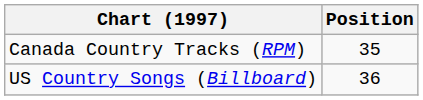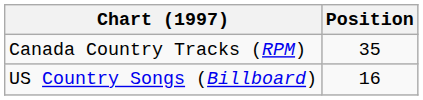US Country Songs (Billboard) | Position: 36 -> 16
